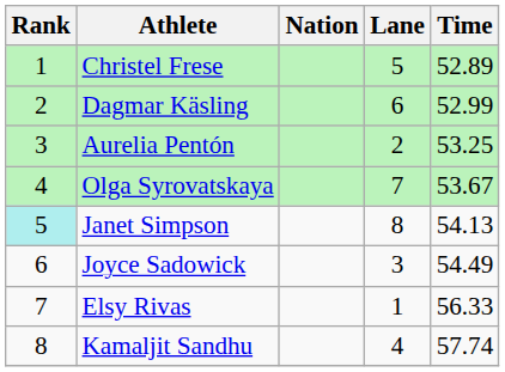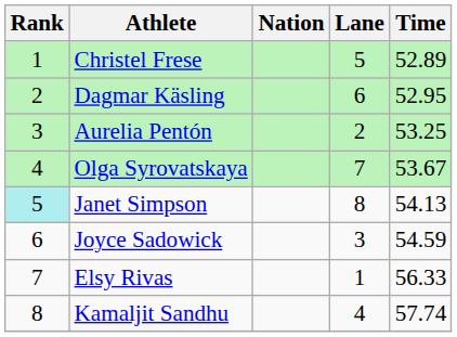Dagmar Käsling | Time: 52.99 -> 52.95
Joyce Sadowick | Time: 54.49 -> 54.59
